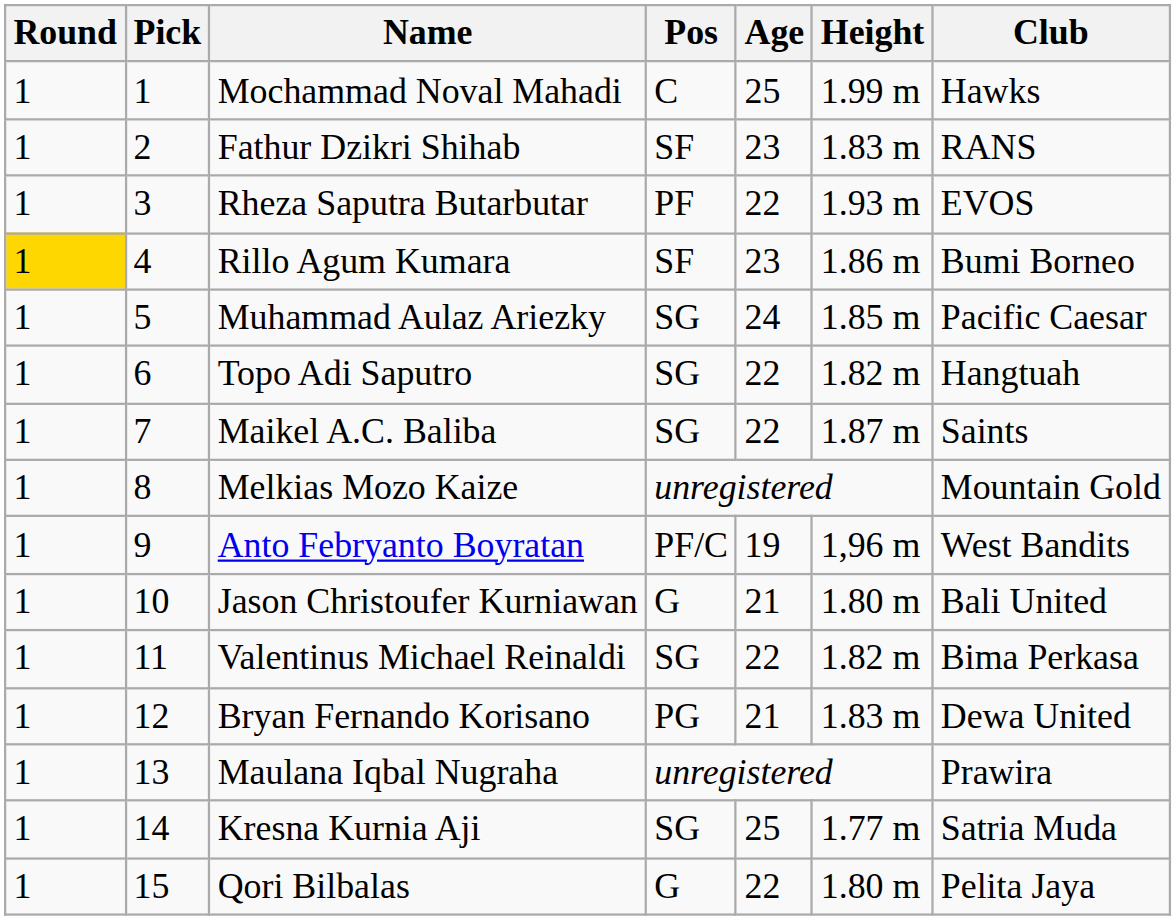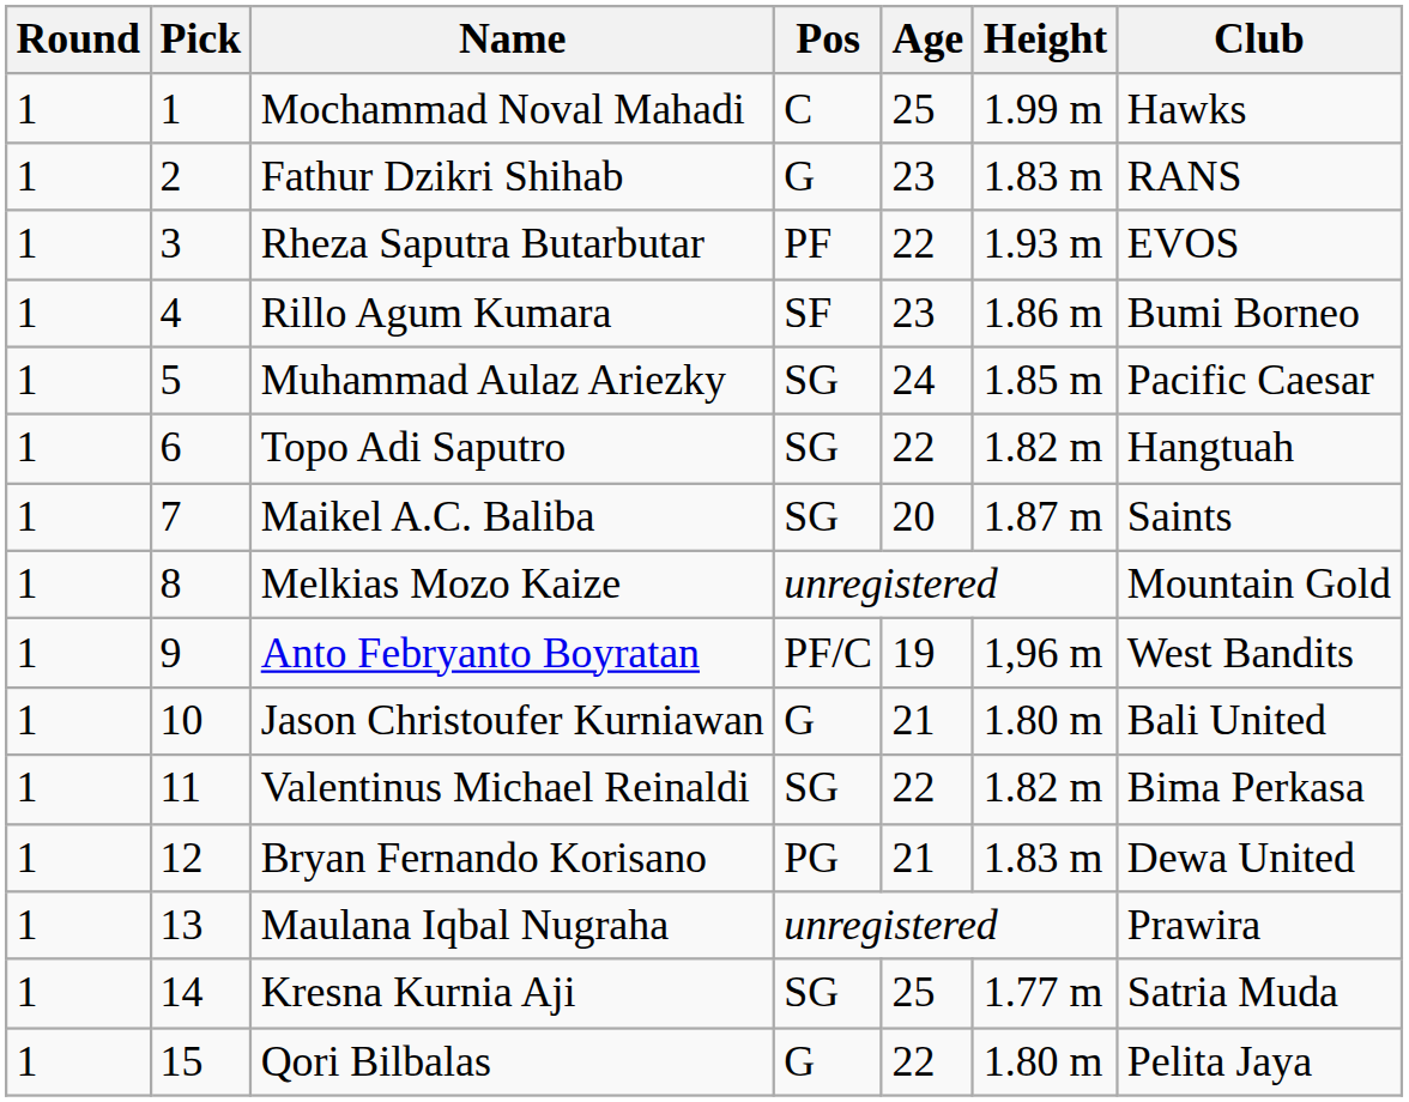Fathur Dzikri Shihab | Pos: SF -> G
Rillo Agum Kumara | Round: gold background -> no background
Maikel A.C. Baliba | Age: 22 -> 20
